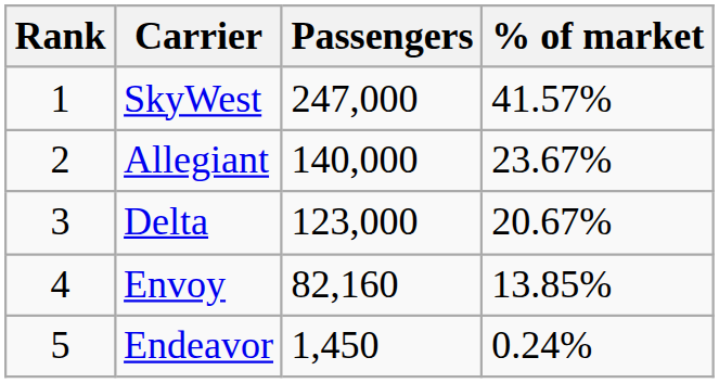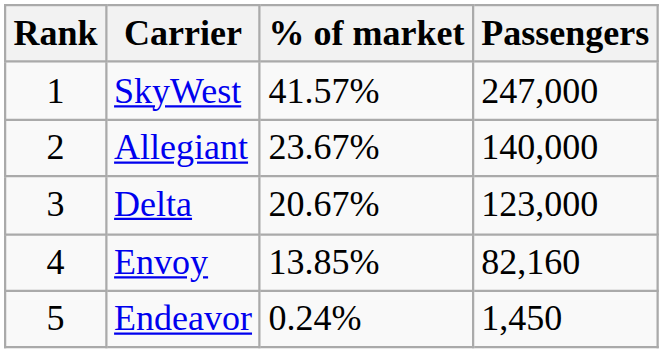columns swapped: Passengers <-> % of market
